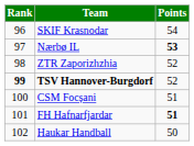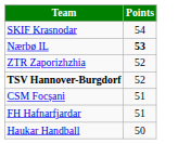- column: Rank | 96 | 97 | 98 | 99 | 100 | 101 | 102
FH Hafnarfjardar | Points: bold -> normal
